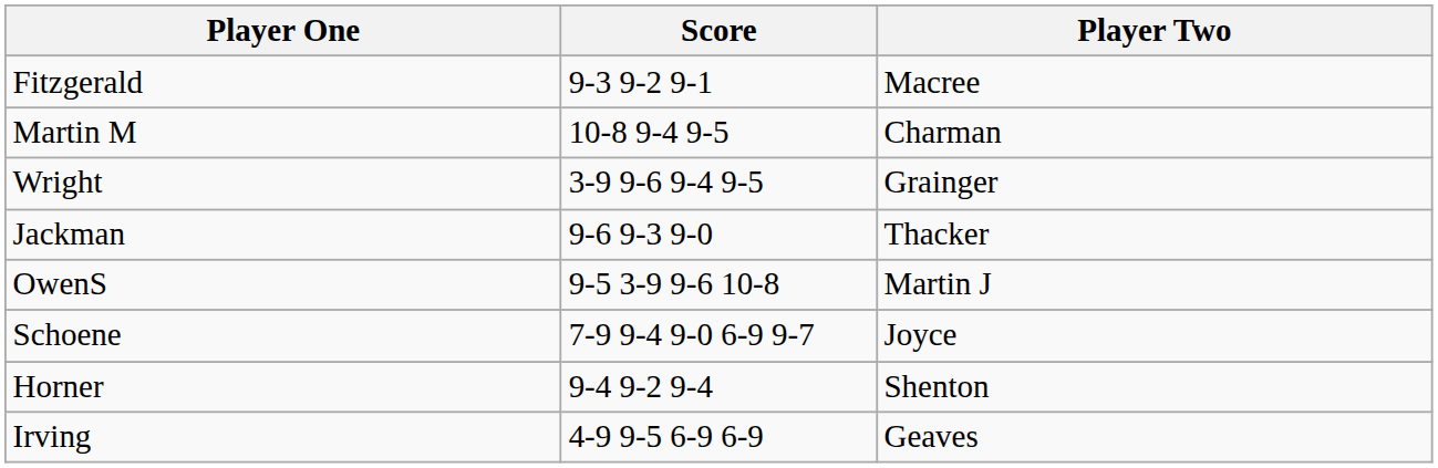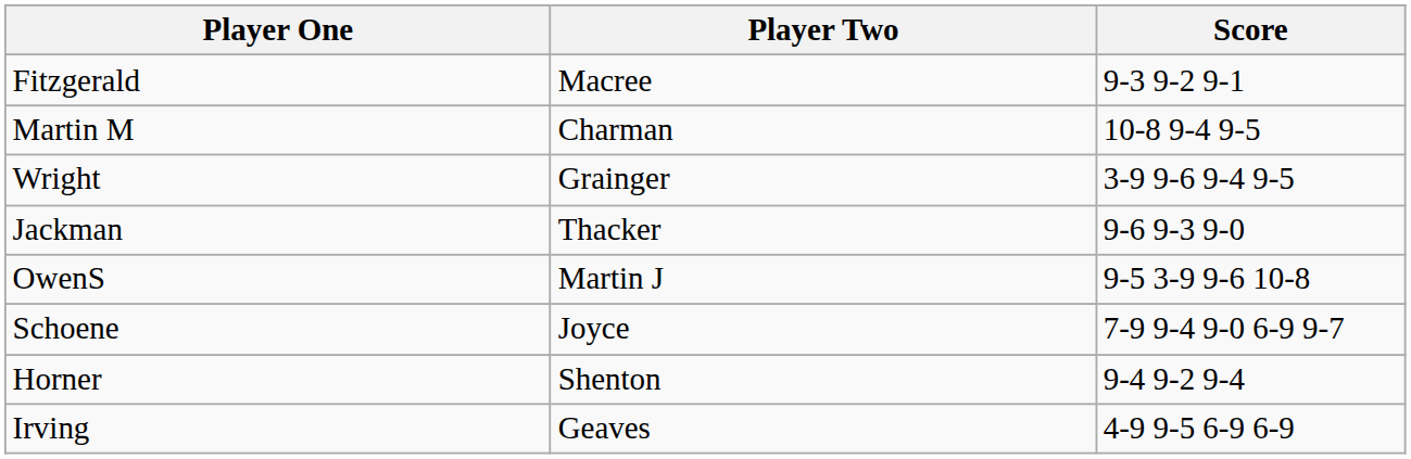columns swapped: Player Two <-> Score
